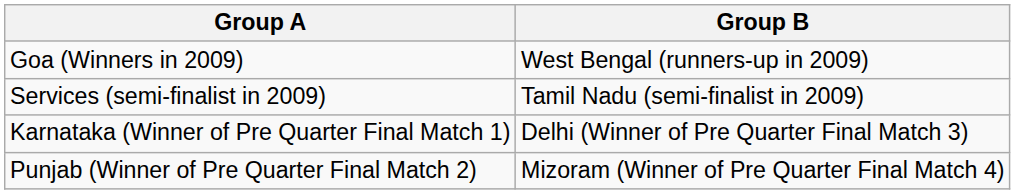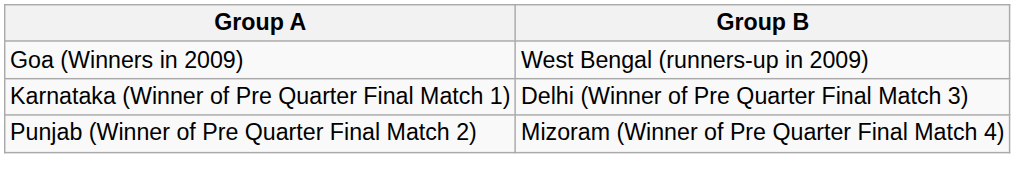- row: Services (semi-finalist in 2009) | Tamil Nadu (semi-finalist in 2009)
